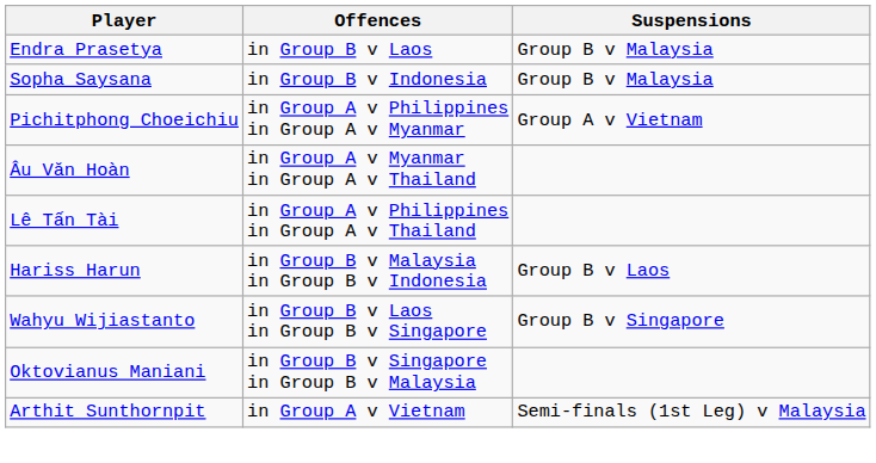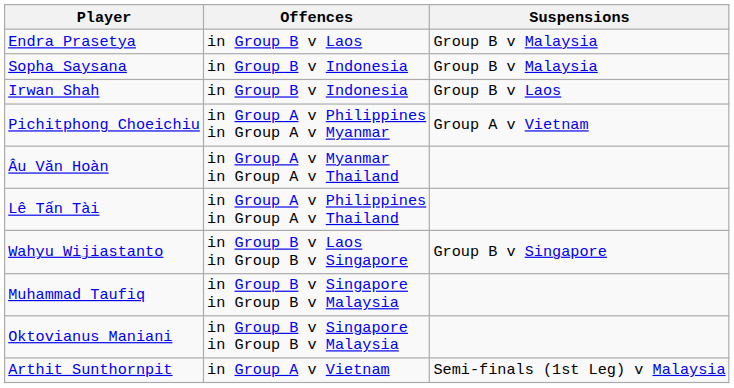+ row: Irwan Shah | in Group B v Indonesia | Group B v Laos
- row: Hariss Harun | in Group B v Malaysia in Group B v Indonesia | Group B v Laos
+ row: Muhammad Taufiq | in Group B v Singapore in Group B v Malaysia
